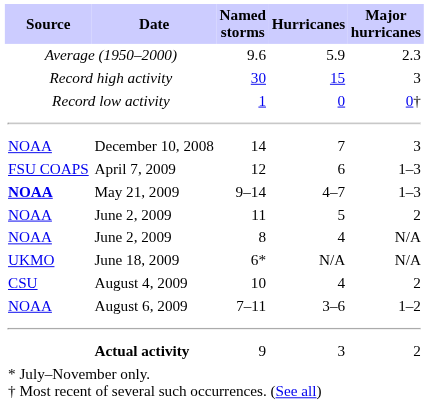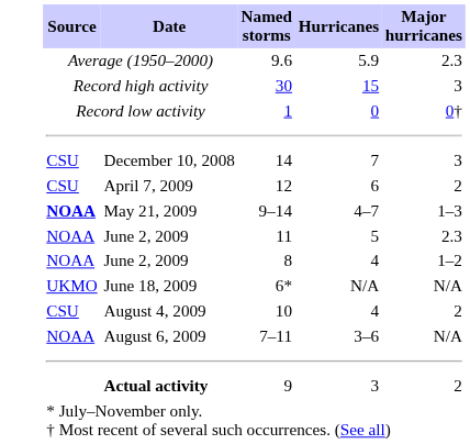14 | Source: NOAA -> CSU
12 | Source: FSU COAPS -> CSU
12 | Major hurricanes: 1–3 -> 2
11 | Major hurricanes: 2 -> 2.3
8 | Major hurricanes: N/A -> 1–2
7–11 | Major hurricanes: 1–2 -> N/A
